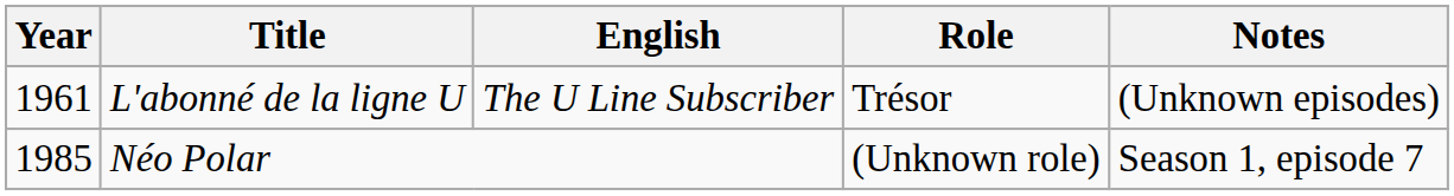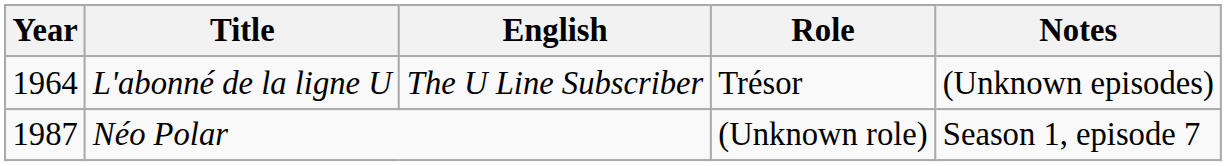L'abonné de la ligne U | Year: 1961 -> 1964
Néo Polar | Year: 1985 -> 1987
